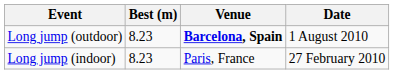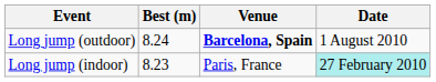Long jump (outdoor) | Best (m): 8.23 -> 8.24
Long jump (indoor) | Date: no background -> paleturquoise background
